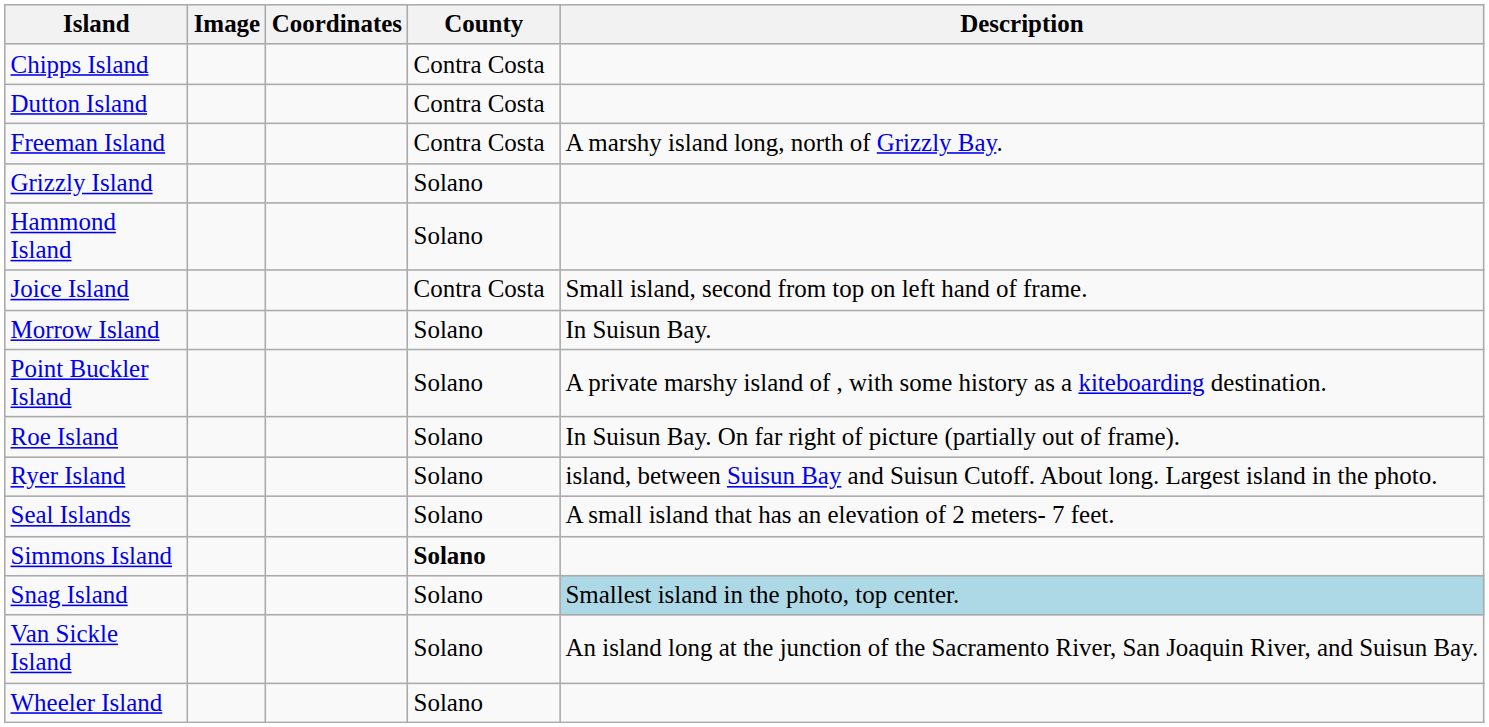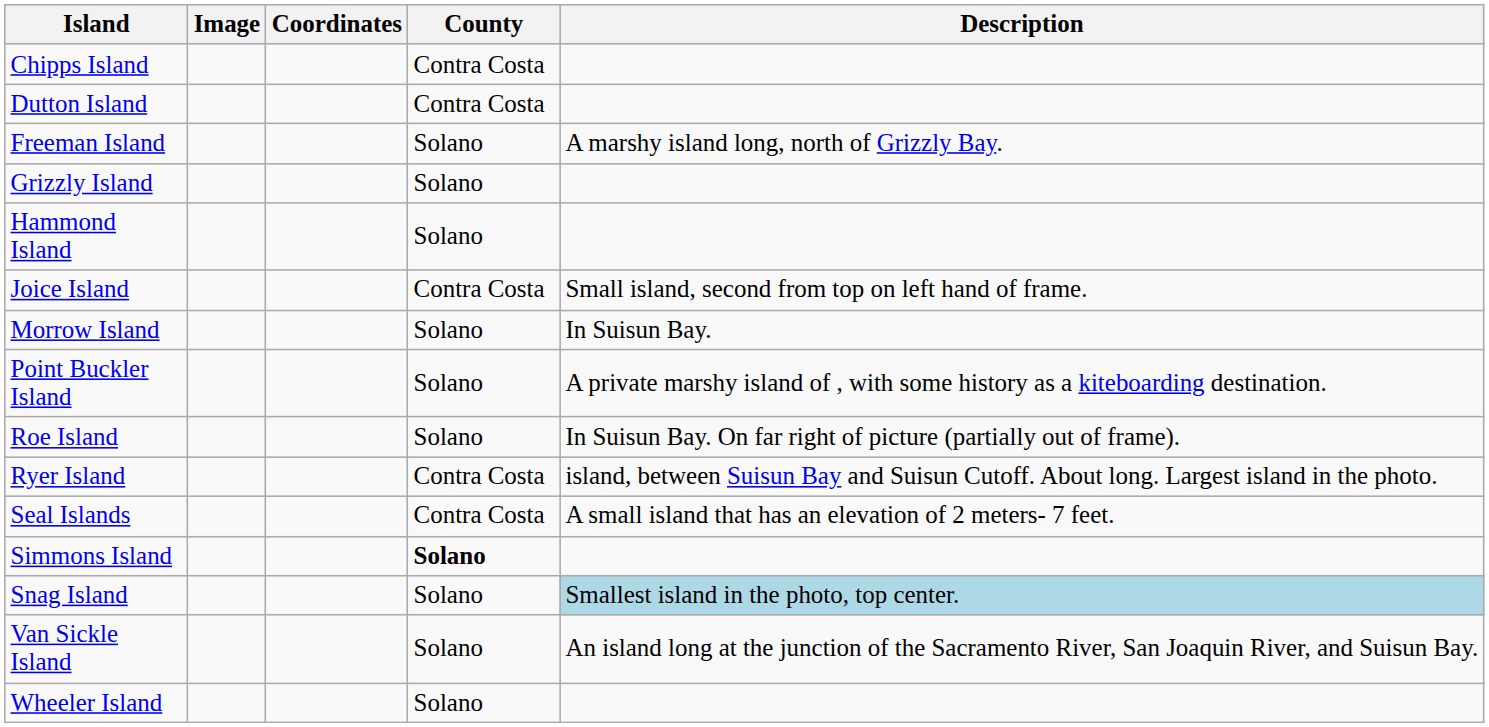Freeman Island | County: Contra Costa -> Solano
Ryer Island | County: Solano -> Contra Costa
Seal Islands | County: Solano -> Contra Costa
